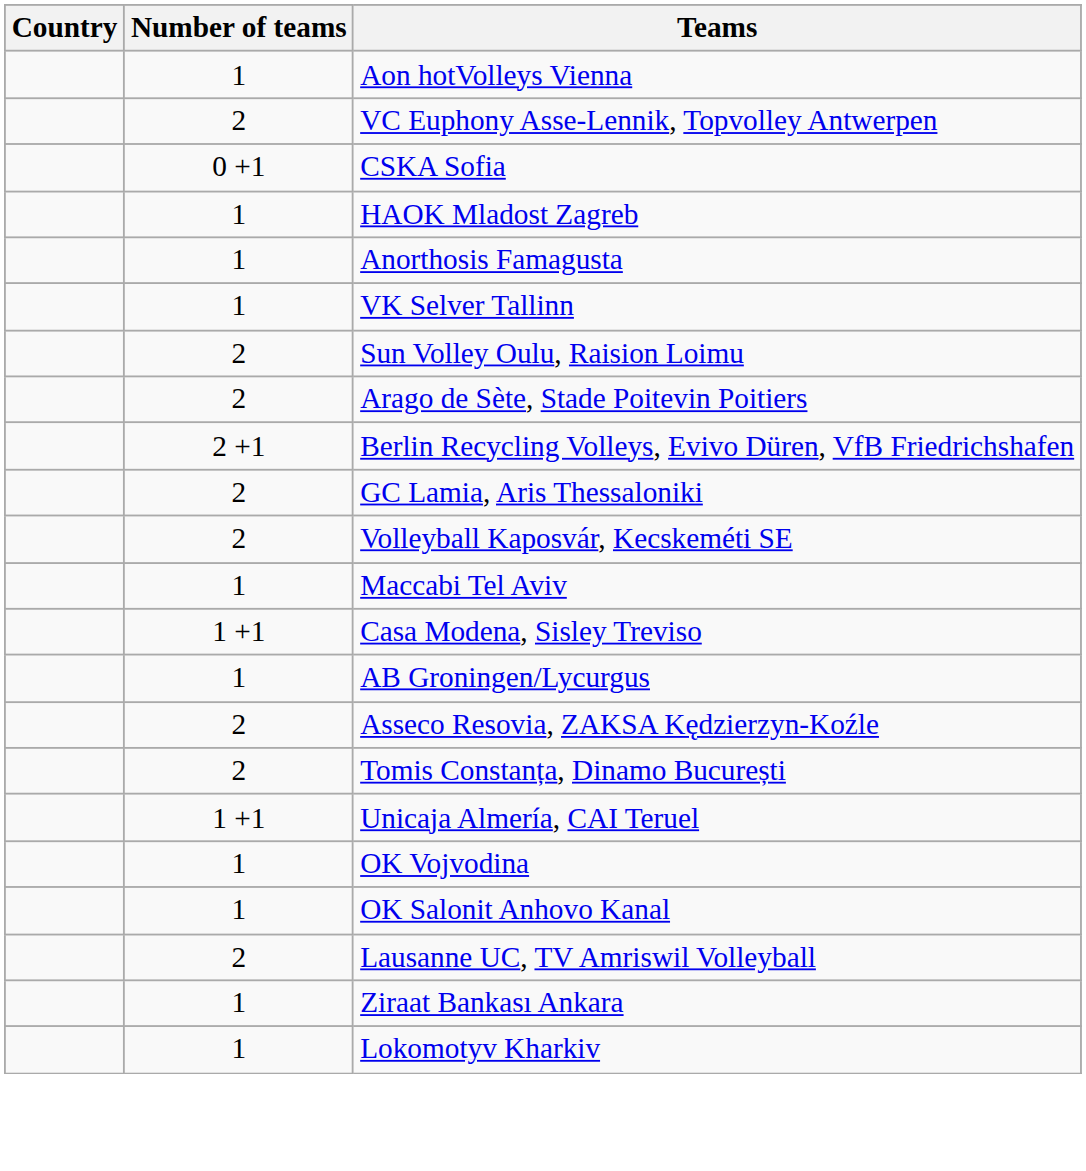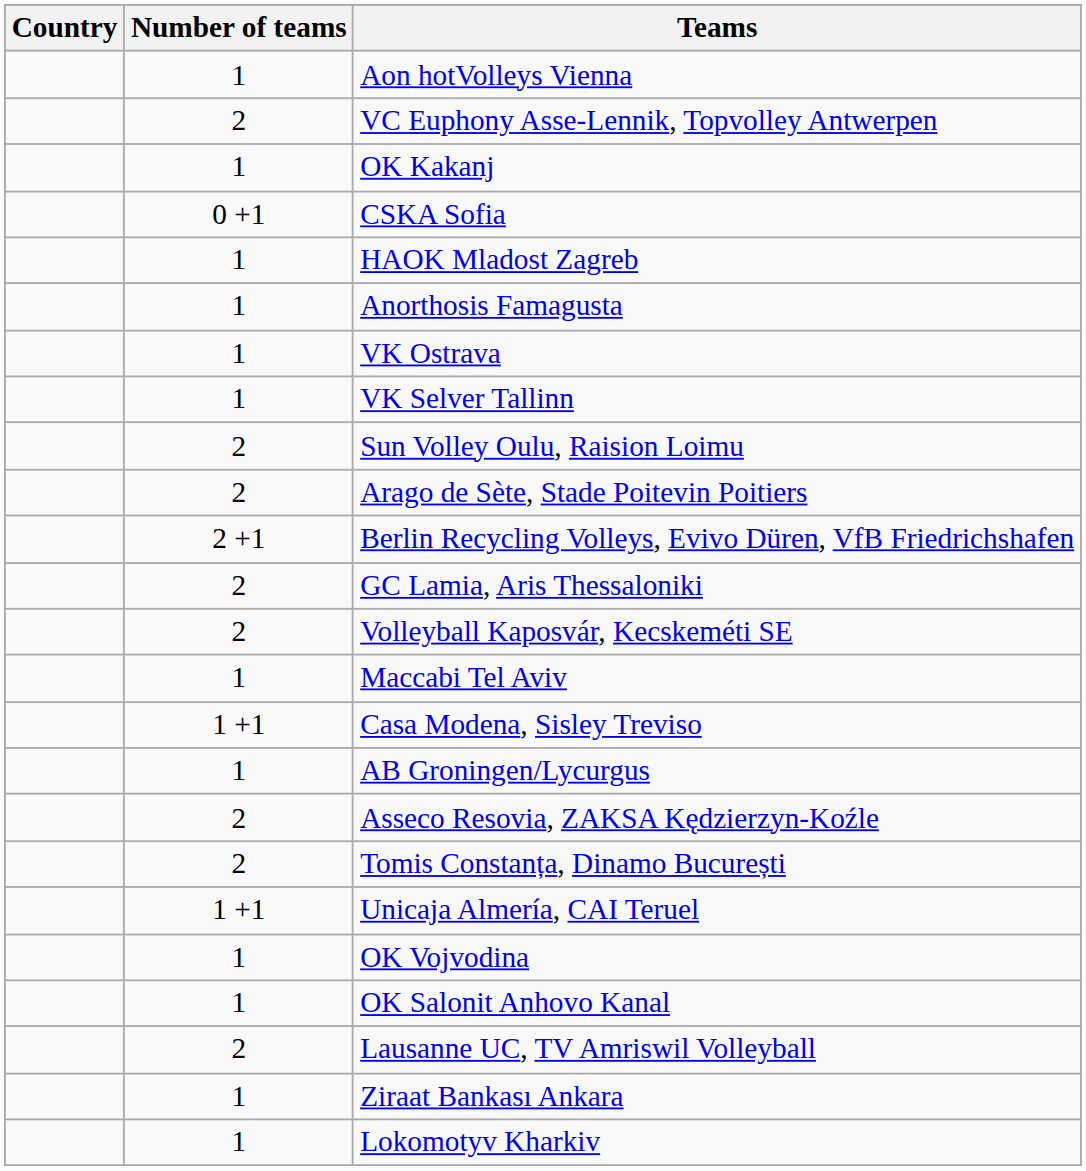+ row: 1 | OK Kakanj
+ row: 1 | VK Ostrava
